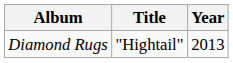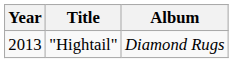columns swapped: Year <-> Album
